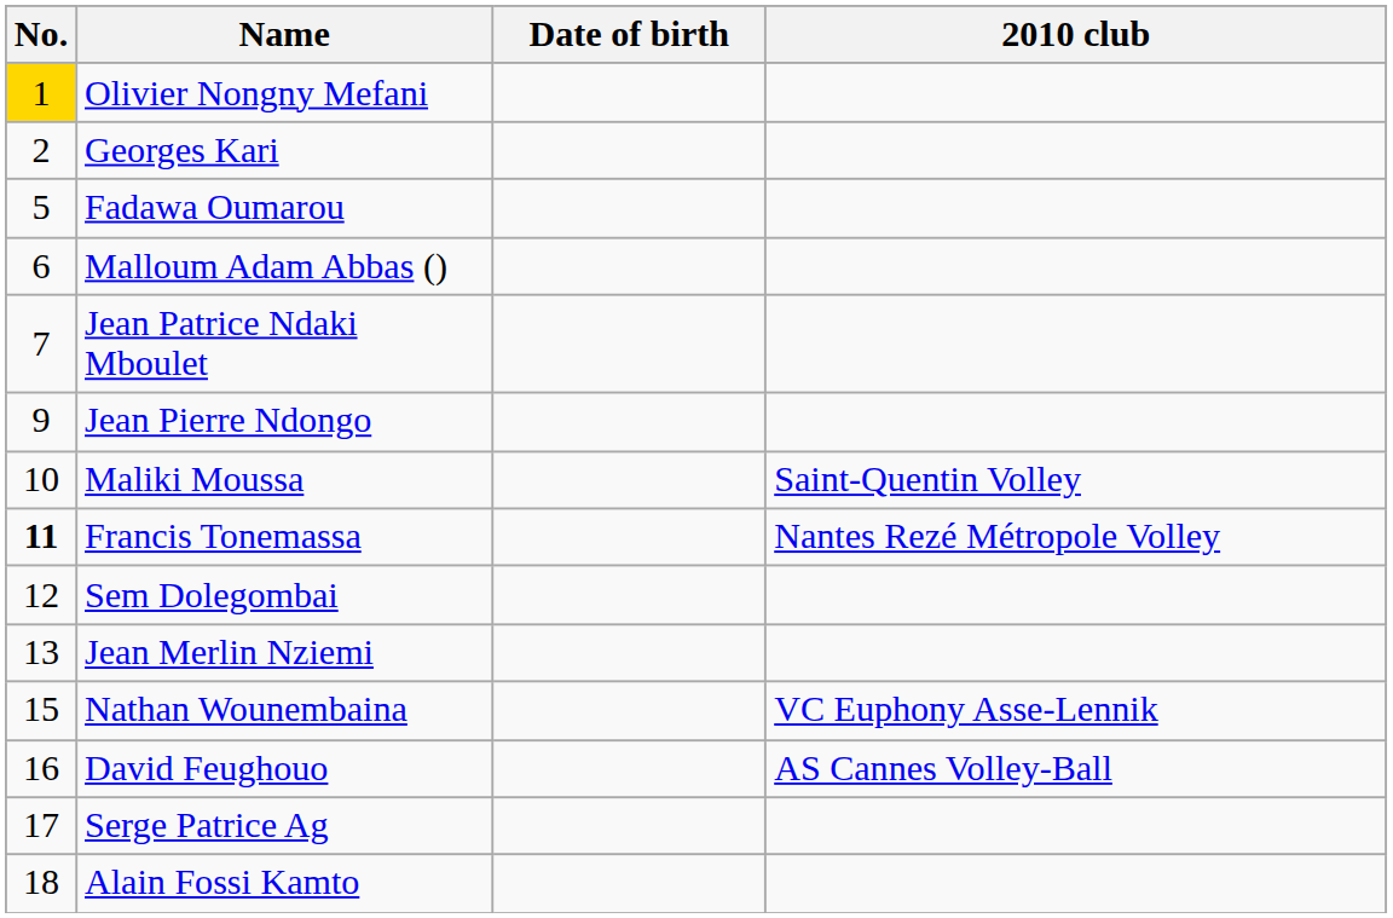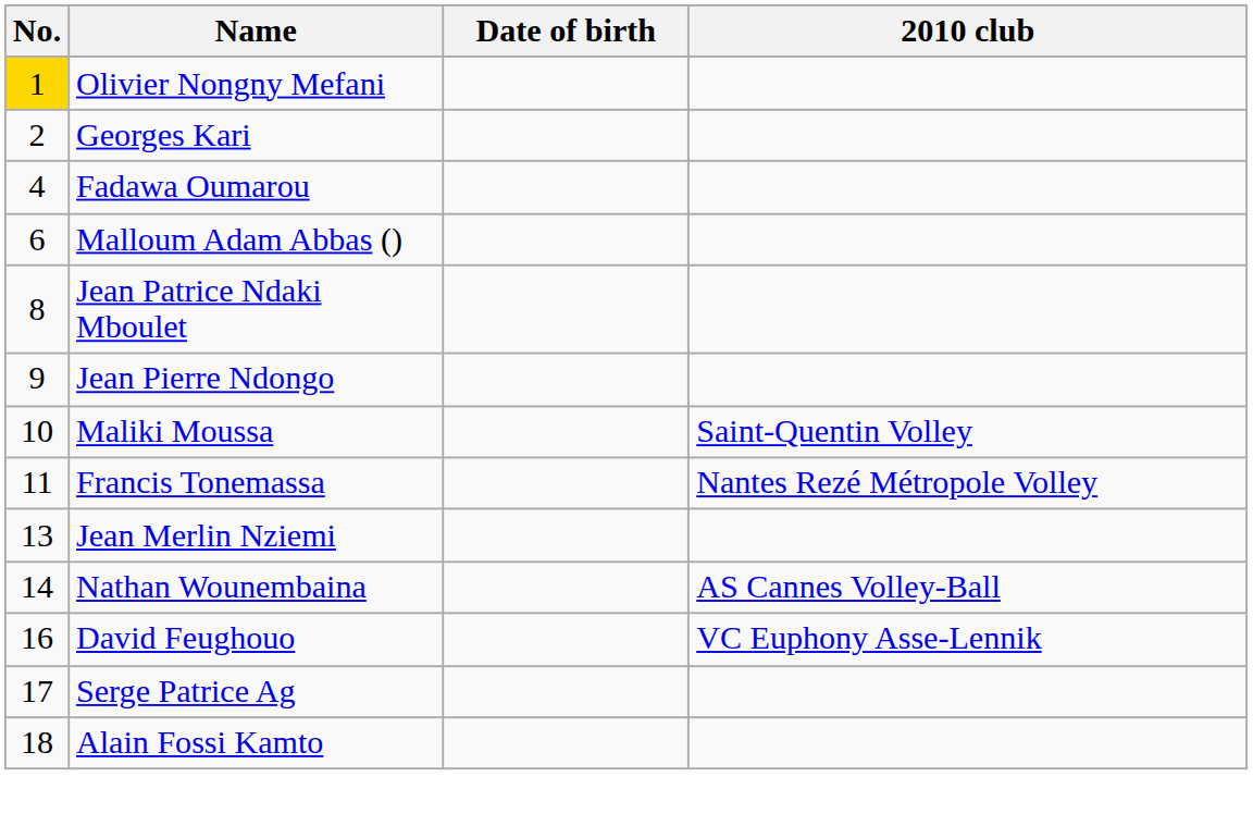Fadawa Oumarou | No.: 5 -> 4
Jean Patrice Ndaki Mboulet | No.: 7 -> 8
Francis Tonemassa | No.: bold -> normal
- row: 12 | Sem Dolegombai
Nathan Wounembaina | No.: 15 -> 14
Nathan Wounembaina | 2010 club: VC Euphony Asse-Lennik -> AS Cannes Volley-Ball
David Feughouo | 2010 club: AS Cannes Volley-Ball -> VC Euphony Asse-Lennik
